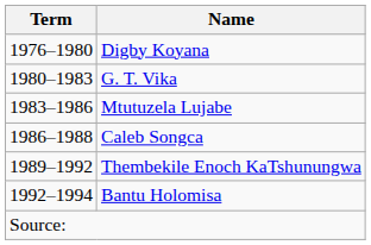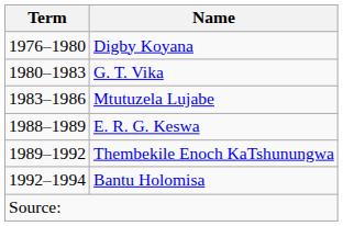- row: 1986–1988 | Caleb Songca
+ row: 1988–1989 | E. R. G. Keswa
